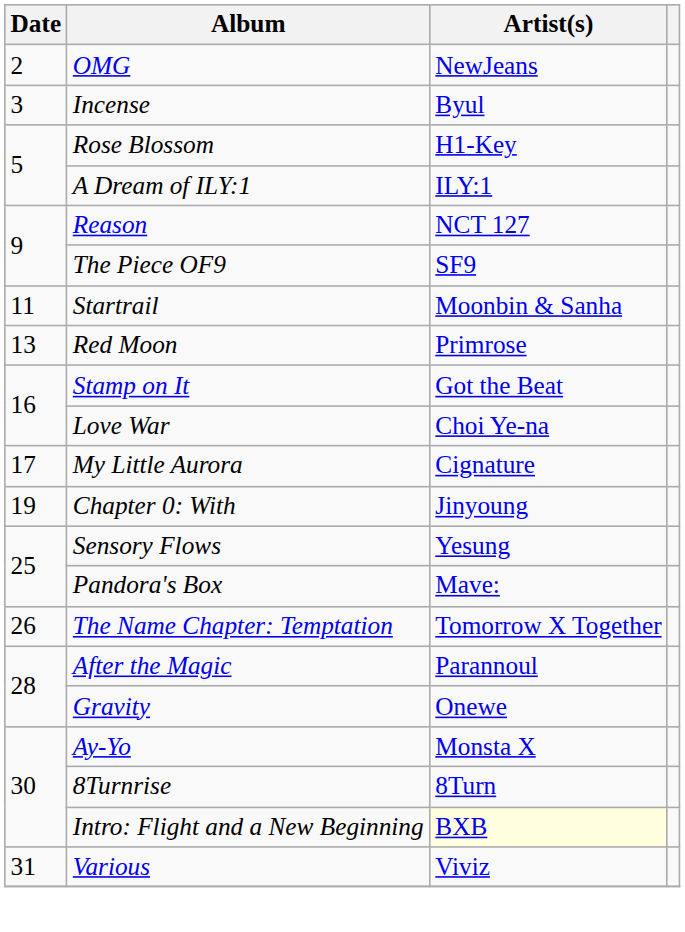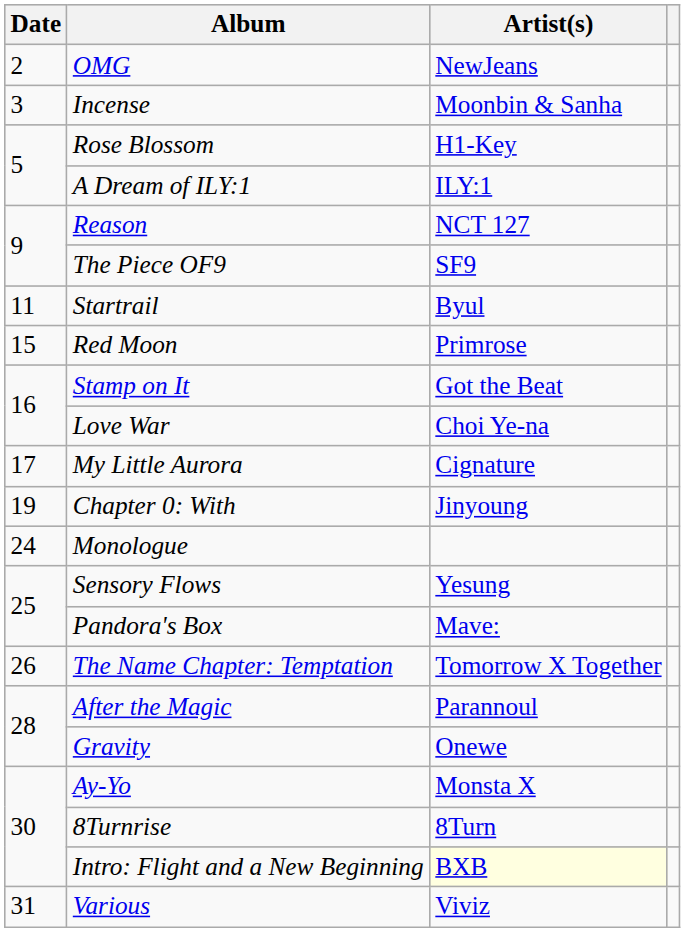Incense | Artist(s): Byul -> Moonbin & Sanha
Startrail | Artist(s): Moonbin & Sanha -> Byul
Red Moon | Date: 13 -> 15
+ row: 24 | Monologue
